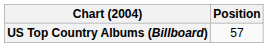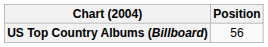US Top Country Albums (Billboard) | Position: 57 -> 56
